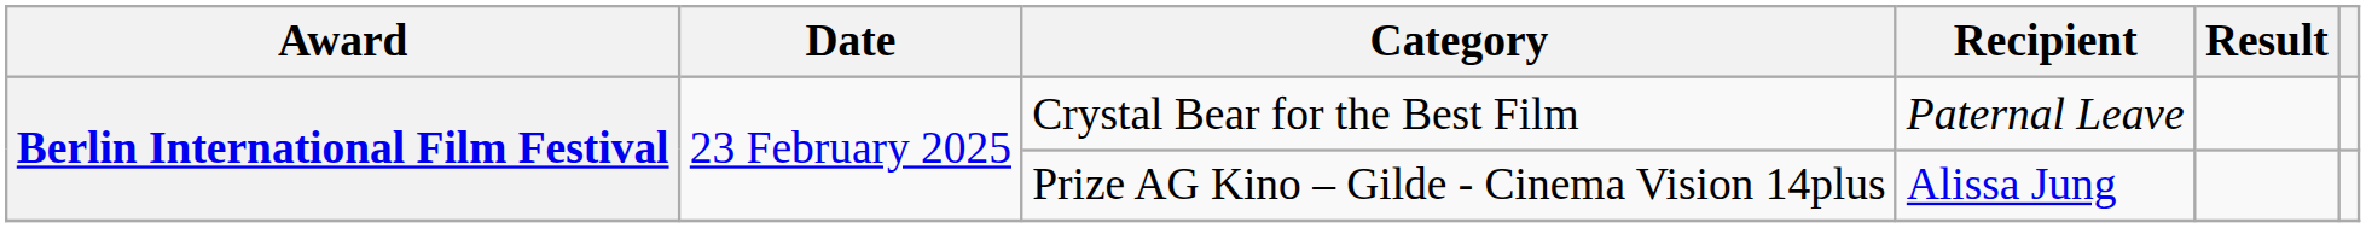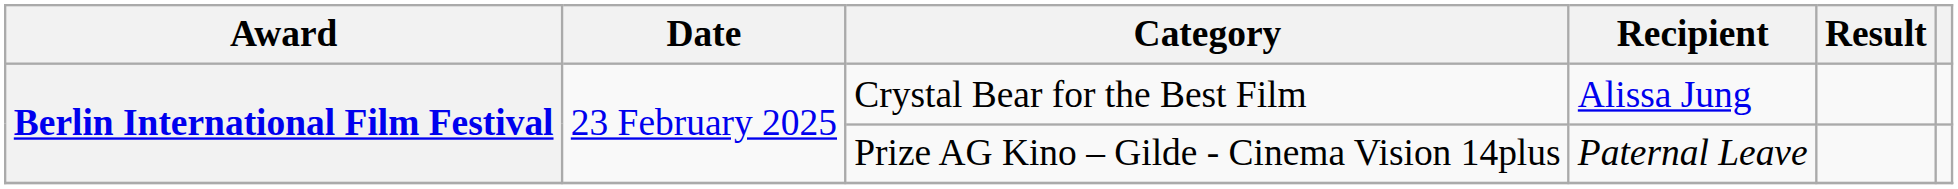Crystal Bear for the Best Film | Recipient: Paternal Leave -> Alissa Jung
Prize AG Kino – Gilde - Cinema Vision 14plus | Recipient: Alissa Jung -> Paternal Leave
